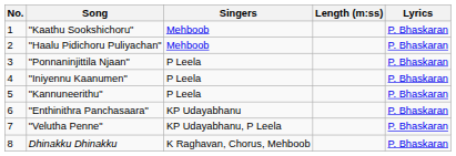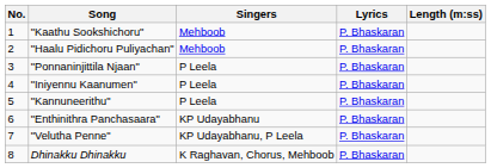columns swapped: Lyrics <-> Length (m:ss)
